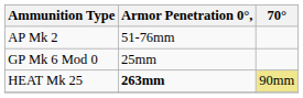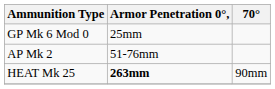rows swapped: GP Mk 6 Mod 0 <-> AP Mk 2
HEAT Mk 25 | 70°: khaki background -> no background
